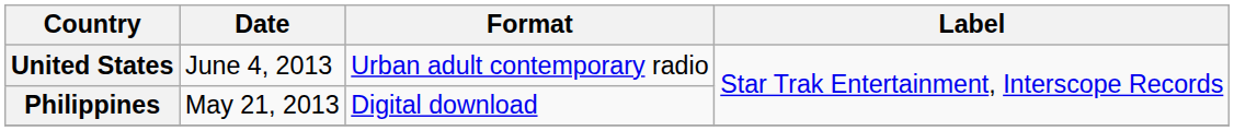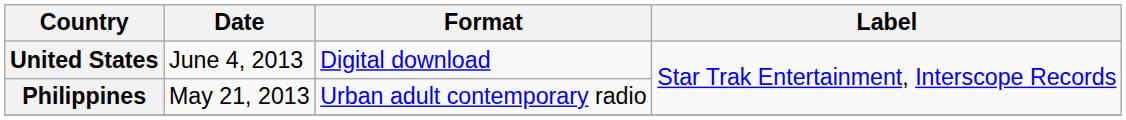United States | Format: Urban adult contemporary radio -> Digital download
Philippines | Format: Digital download -> Urban adult contemporary radio
